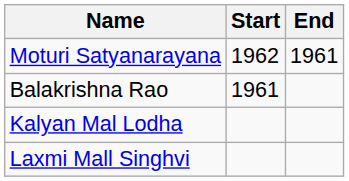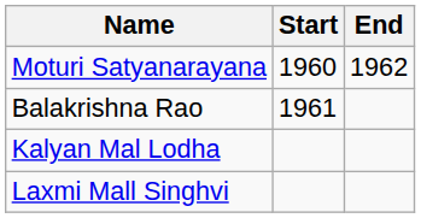Moturi Satyanarayana | Start: 1962 -> 1960
Moturi Satyanarayana | End: 1961 -> 1962
